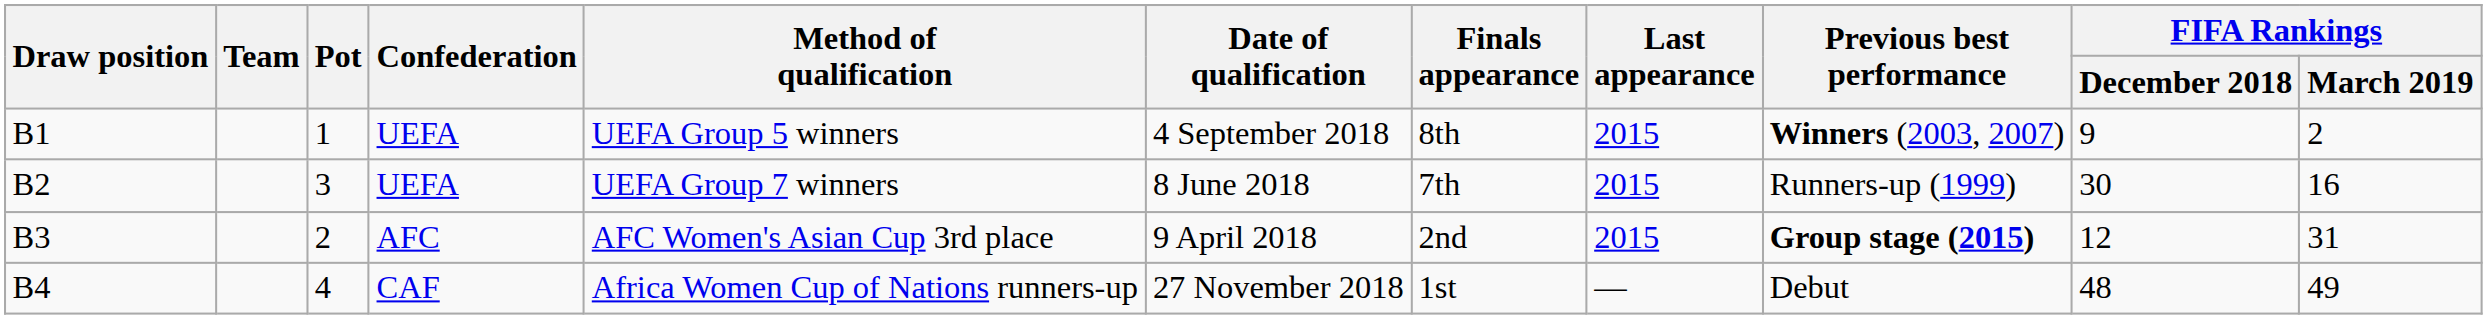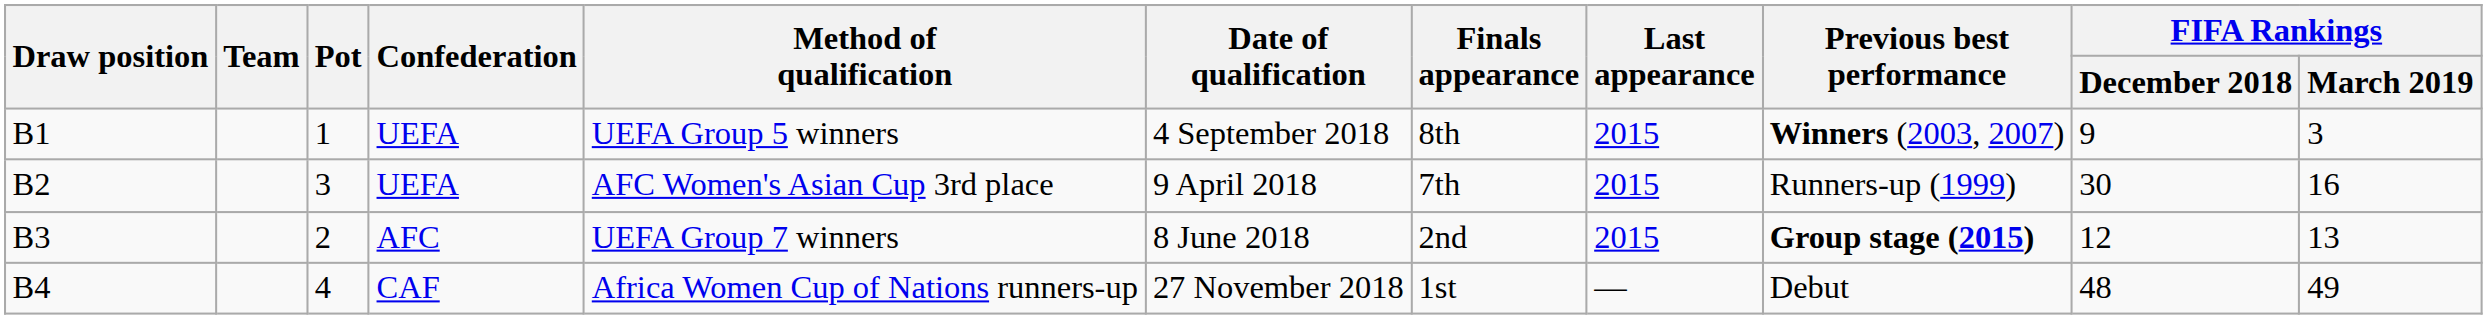B1 | FIFA Rankings / March 2019: 2 -> 3
B2 | Method of qualification: UEFA Group 7 winners -> AFC Women's Asian Cup 3rd place
B2 | Date of qualification: 8 June 2018 -> 9 April 2018
B3 | Method of qualification: AFC Women's Asian Cup 3rd place -> UEFA Group 7 winners
B3 | Date of qualification: 9 April 2018 -> 8 June 2018
B3 | FIFA Rankings / March 2019: 31 -> 13
